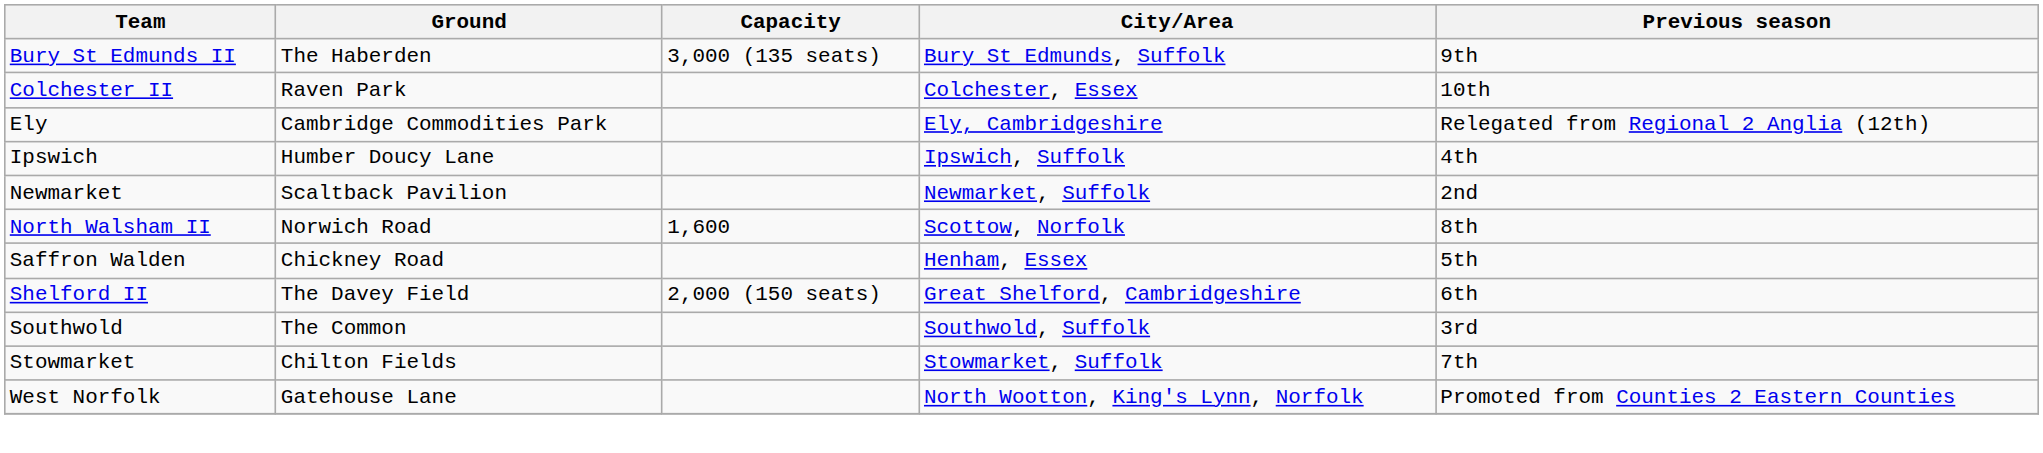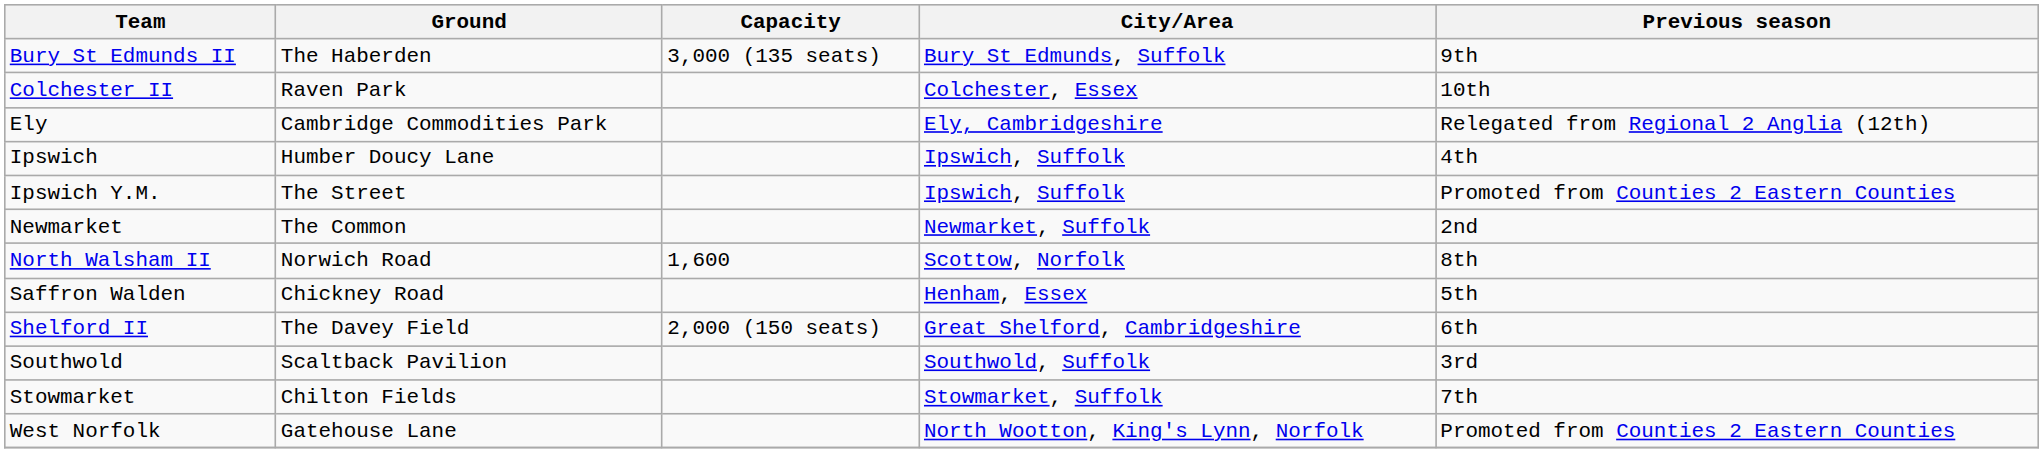+ row: Ipswich Y.M. | The Street | Ipswich, Suffolk | Promoted from Counties 2 Eastern Counties
Newmarket | Ground: Scaltback Pavilion -> The Common
Southwold | Ground: The Common -> Scaltback Pavilion
